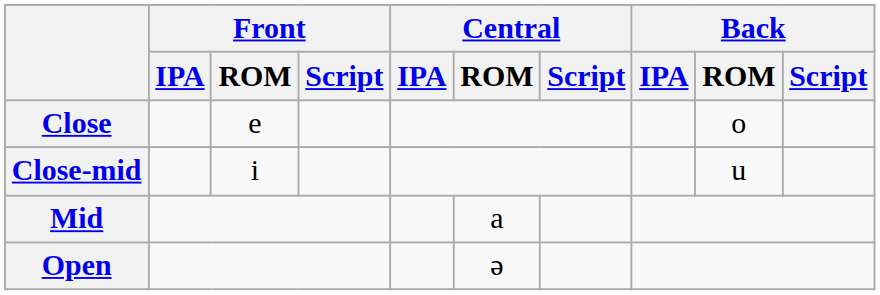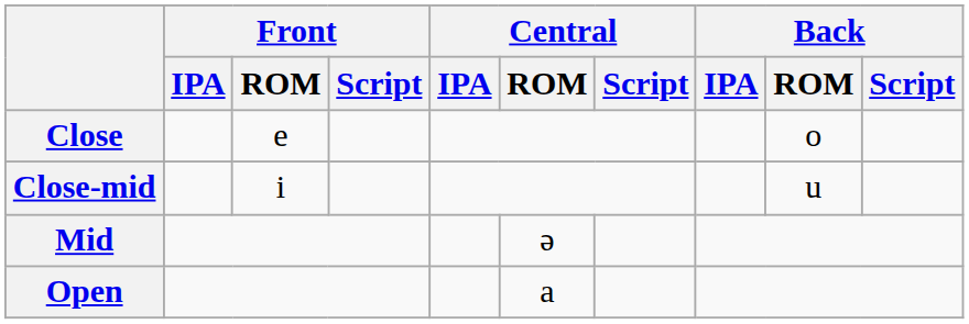Mid | Central / ROM: a -> ə
Open | Central / ROM: ə -> a
